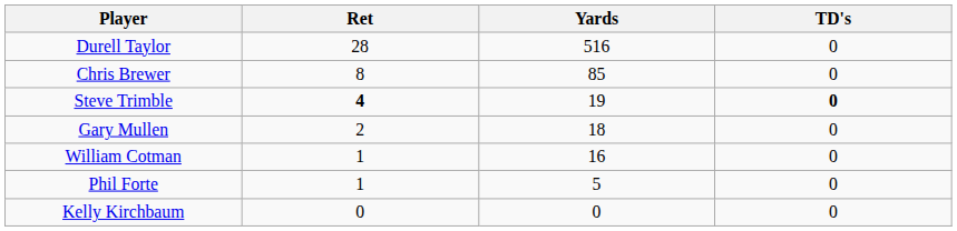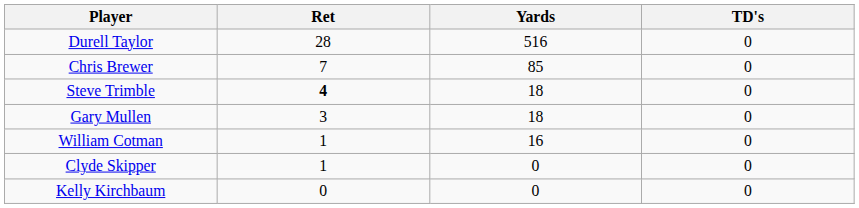Chris Brewer | Ret: 8 -> 7
Steve Trimble | Yards: 19 -> 18
Steve Trimble | TD's: bold -> normal
Gary Mullen | Ret: 2 -> 3
- row: Phil Forte | 1 | 5 | 0
+ row: Clyde Skipper | 1 | 0 | 0
